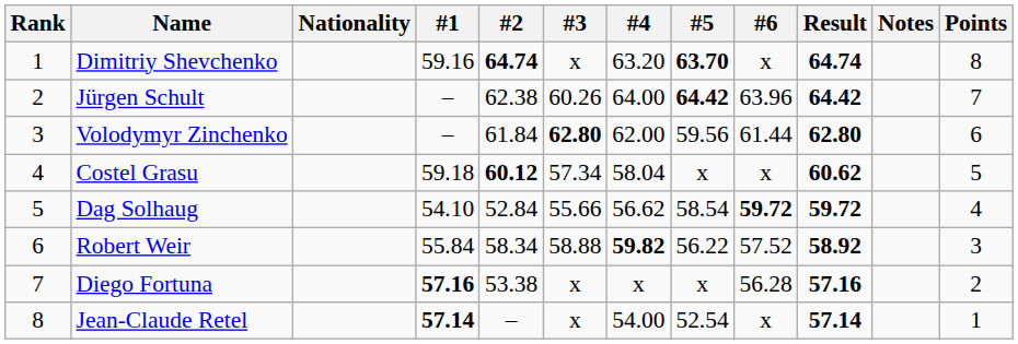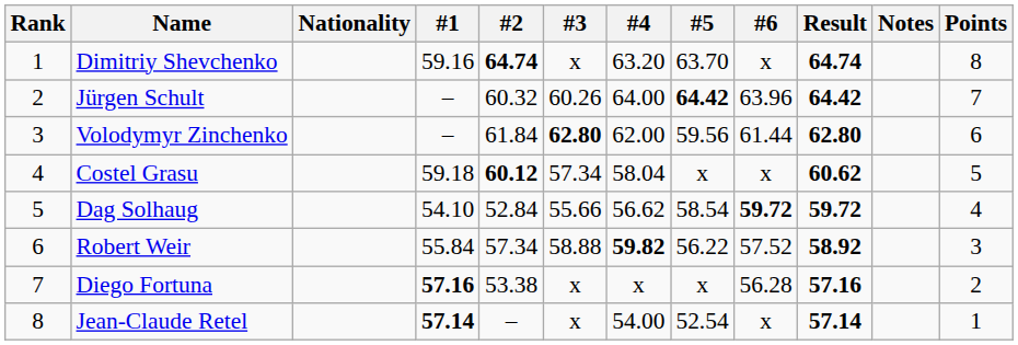Dimitriy Shevchenko | #5: bold -> normal
Jürgen Schult | #2: 62.38 -> 60.32
Robert Weir | #2: 58.34 -> 57.34
